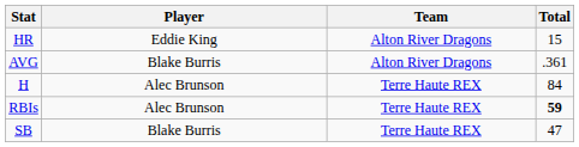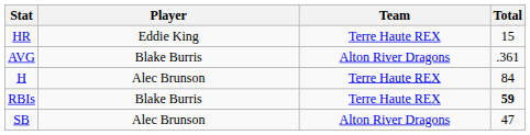HR | Team: Alton River Dragons -> Terre Haute REX
RBIs | Player: Alec Brunson -> Blake Burris
SB | Player: Blake Burris -> Alec Brunson
SB | Team: Terre Haute REX -> Alton River Dragons
